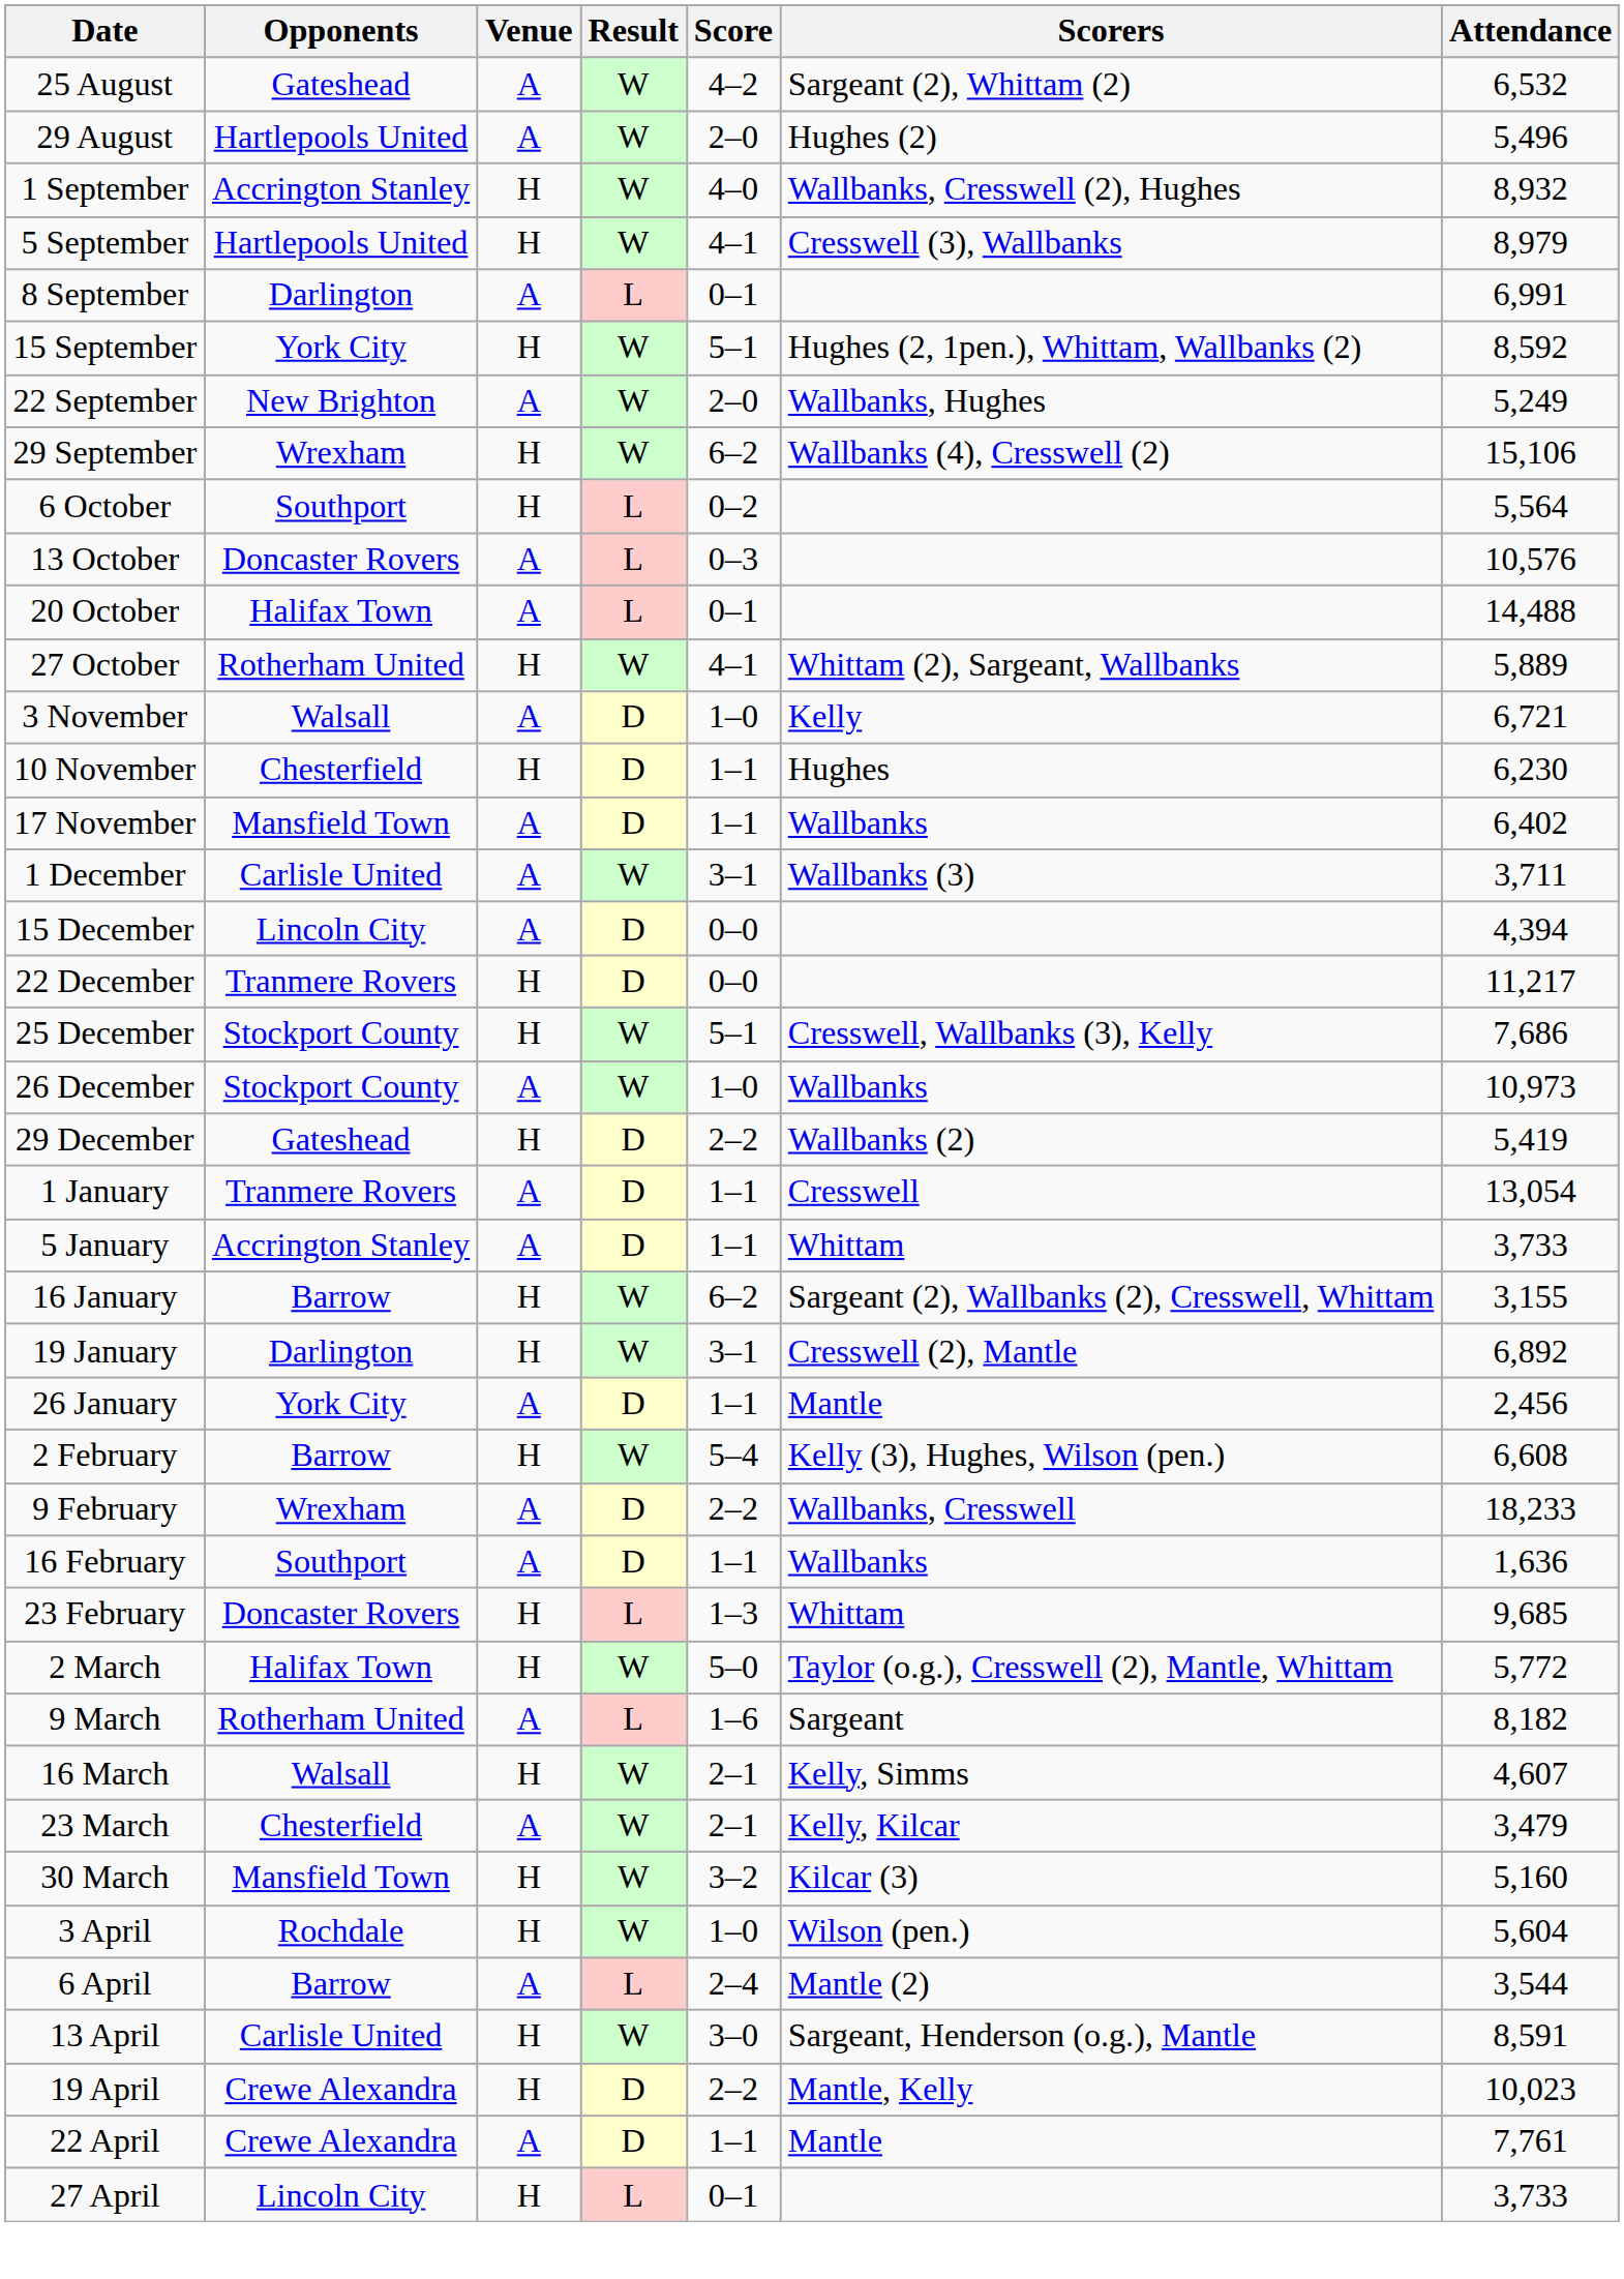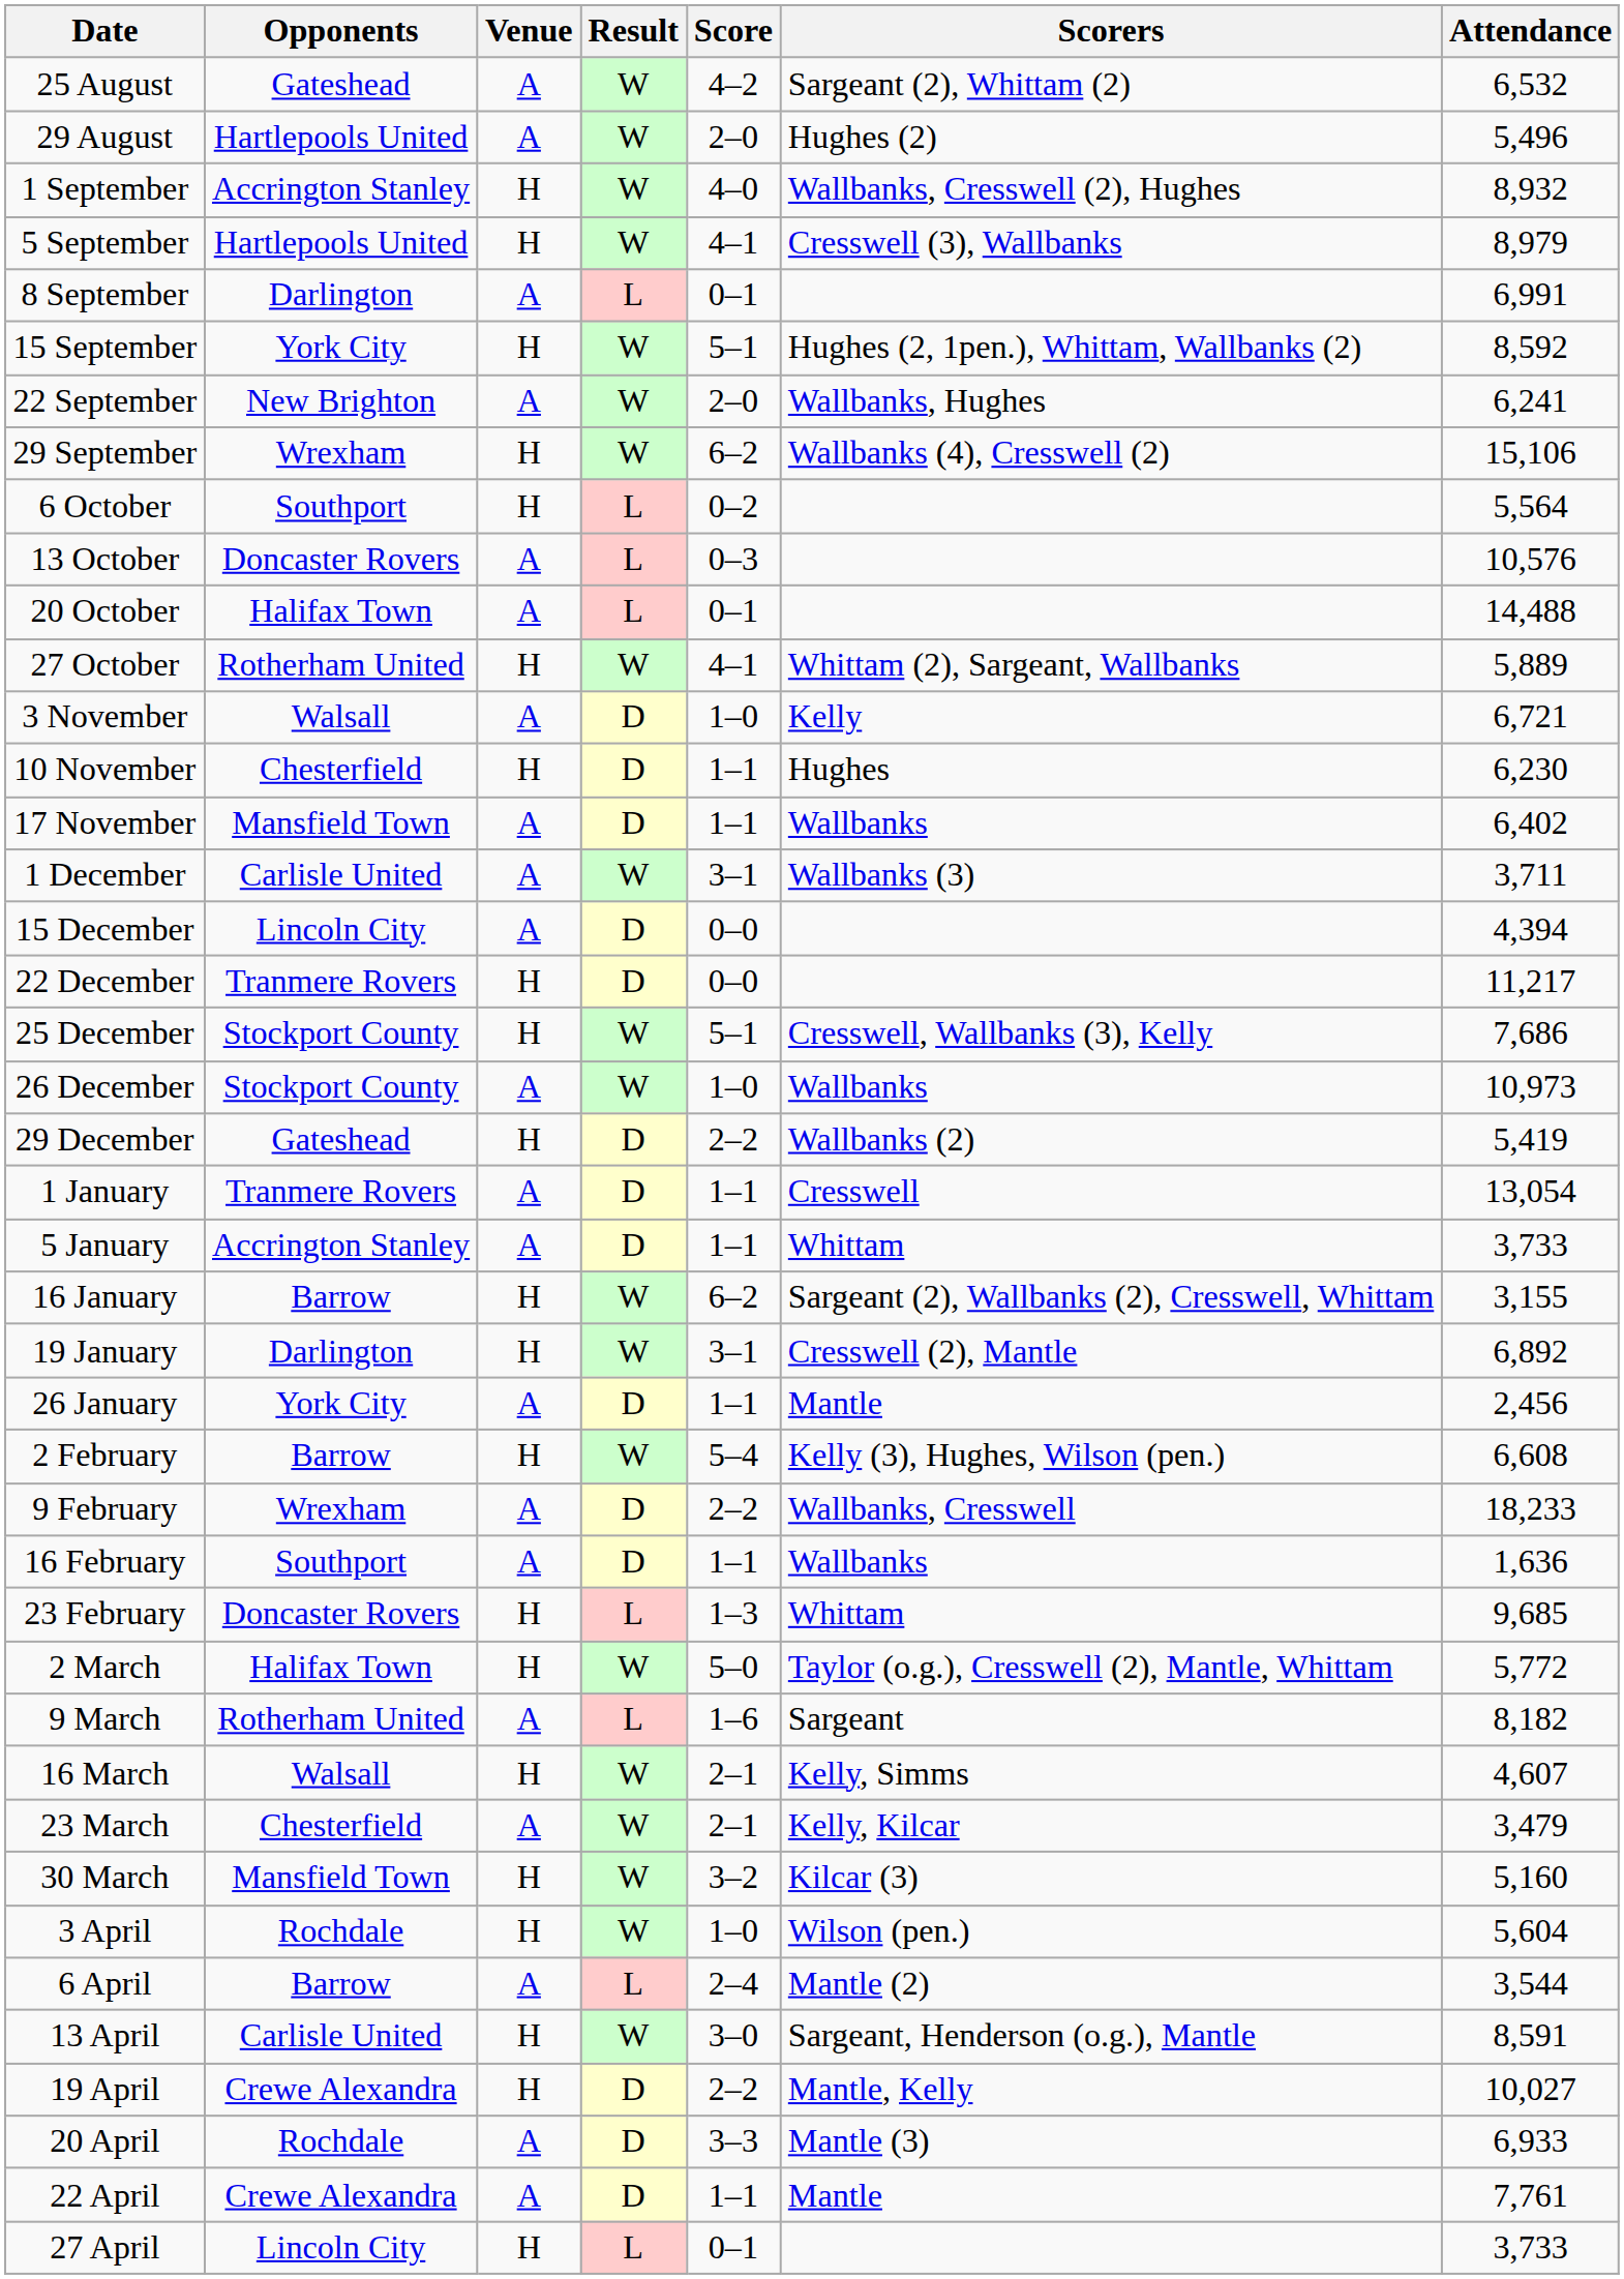22 September | Attendance: 5,249 -> 6,241
19 April | Attendance: 10,023 -> 10,027
+ row: 20 April | Rochdale | A | D | 3–3 | Mantle (3) | 6,933
